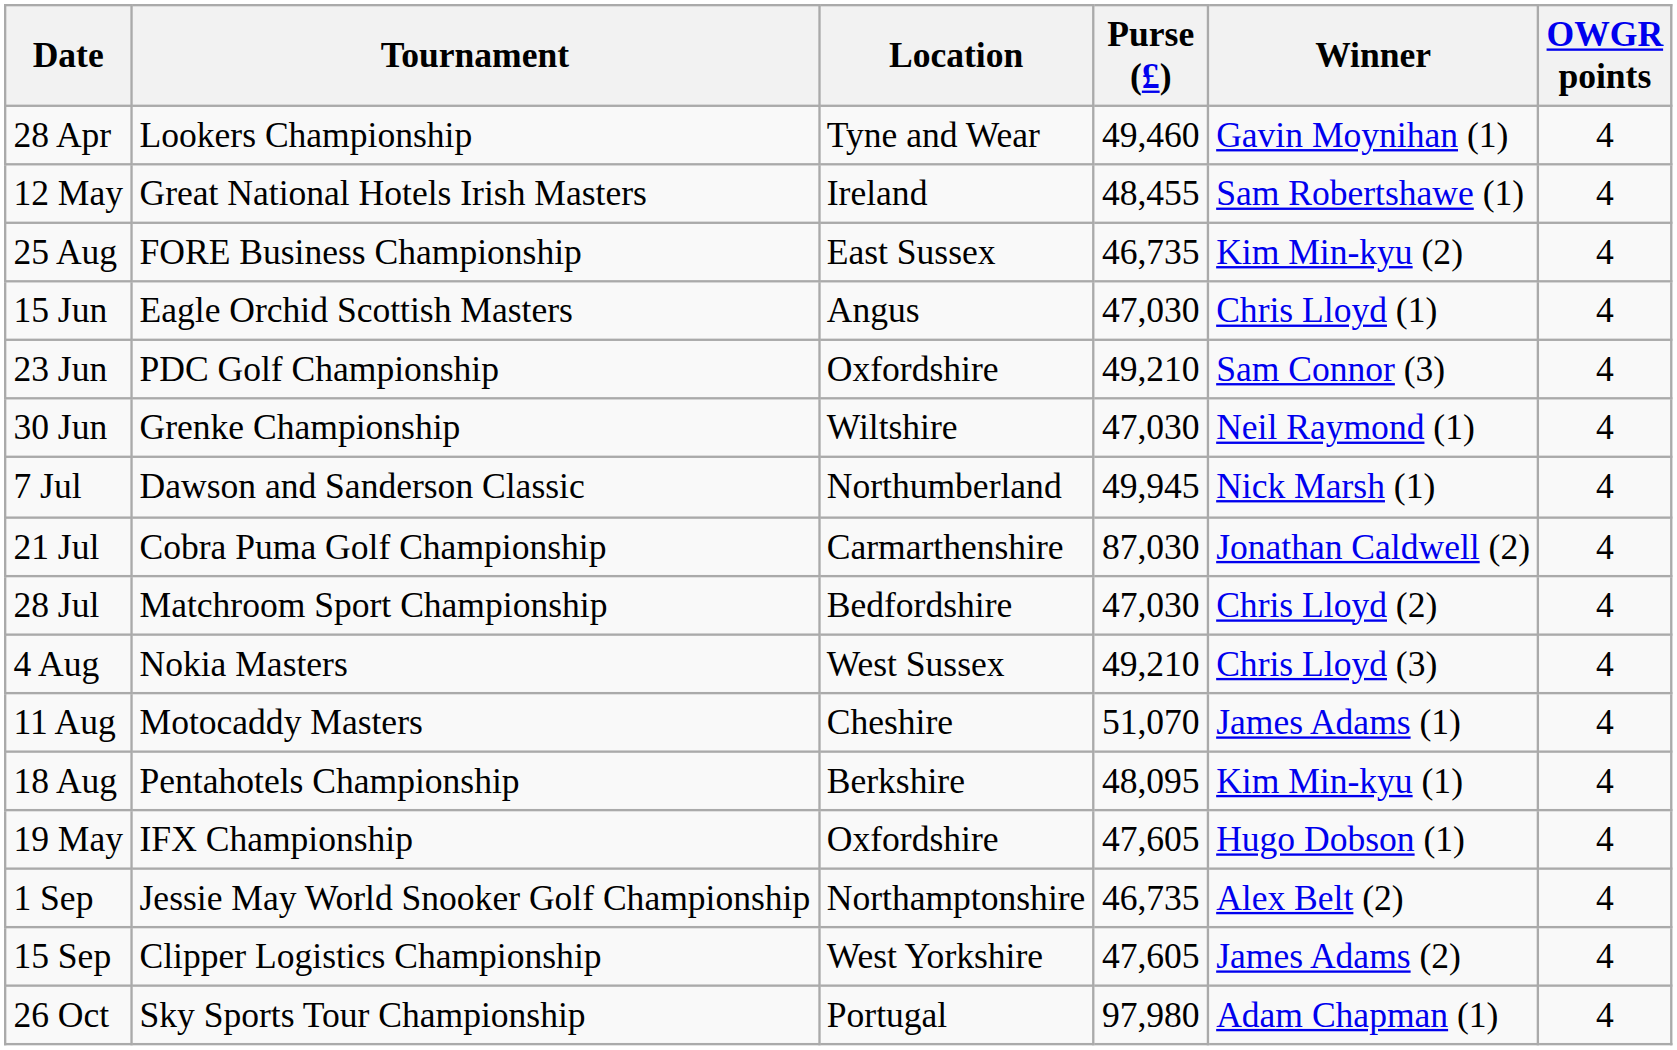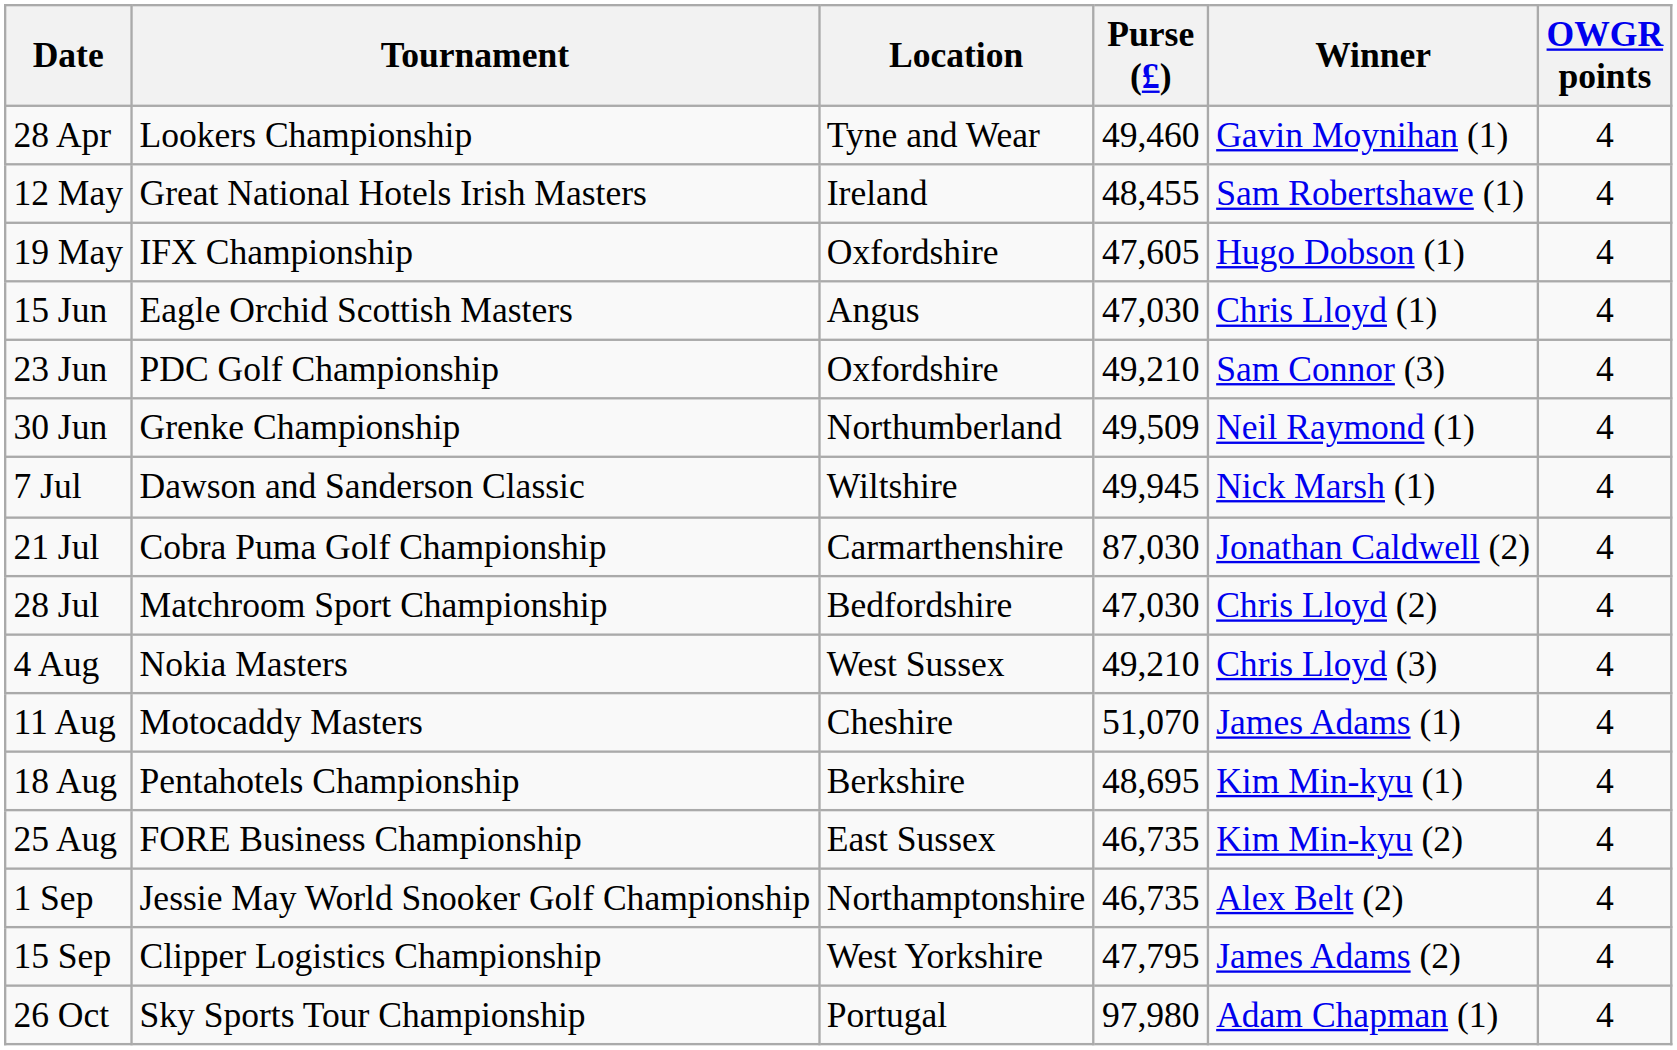rows swapped: 19 May <-> 25 Aug
30 Jun | Location: Wiltshire -> Northumberland
30 Jun | Purse (£): 47,030 -> 49,509
7 Jul | Location: Northumberland -> Wiltshire
18 Aug | Purse (£): 48,095 -> 48,695
15 Sep | Purse (£): 47,605 -> 47,795
